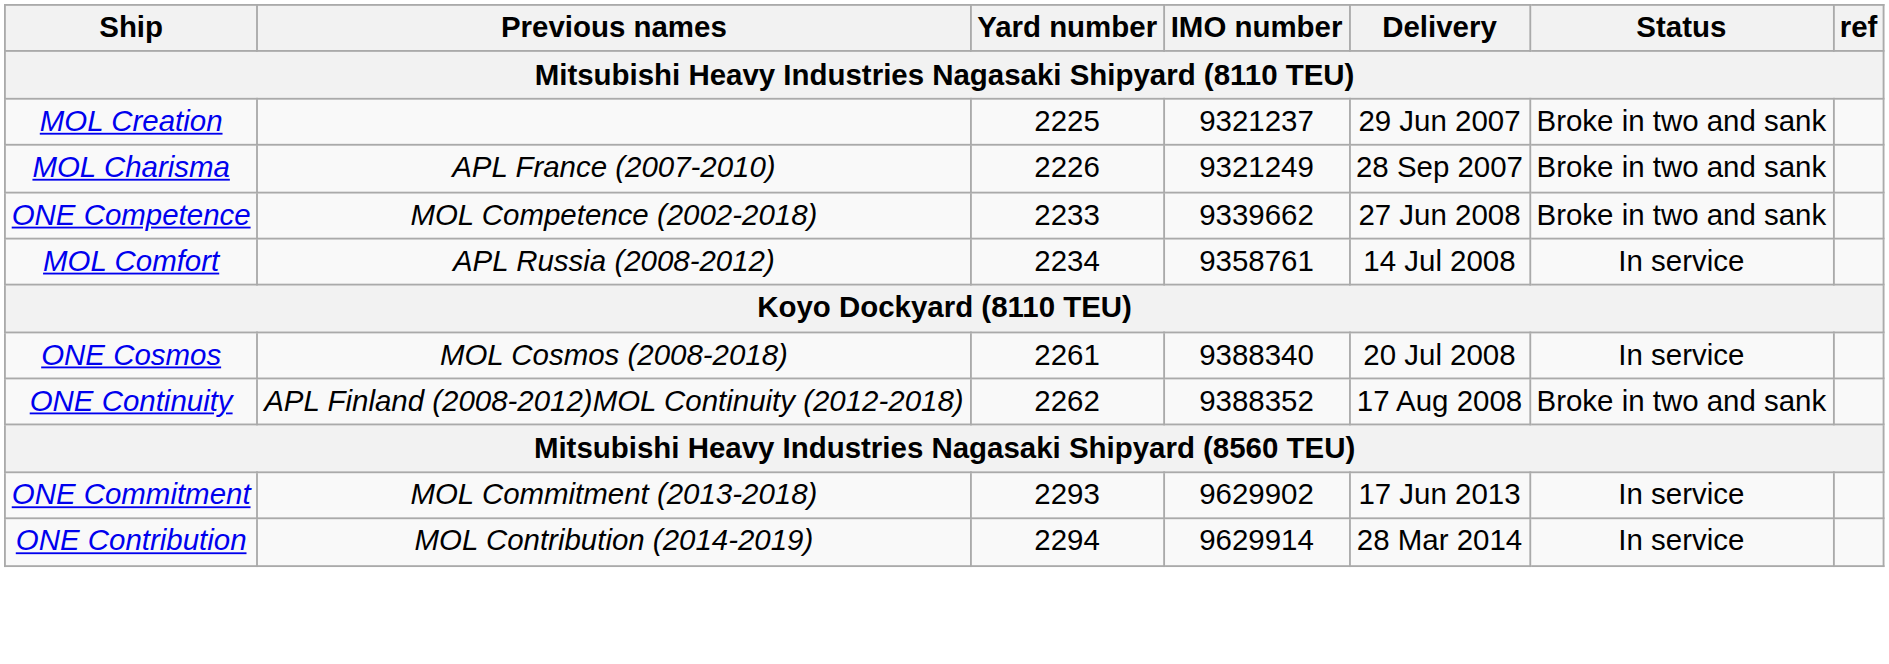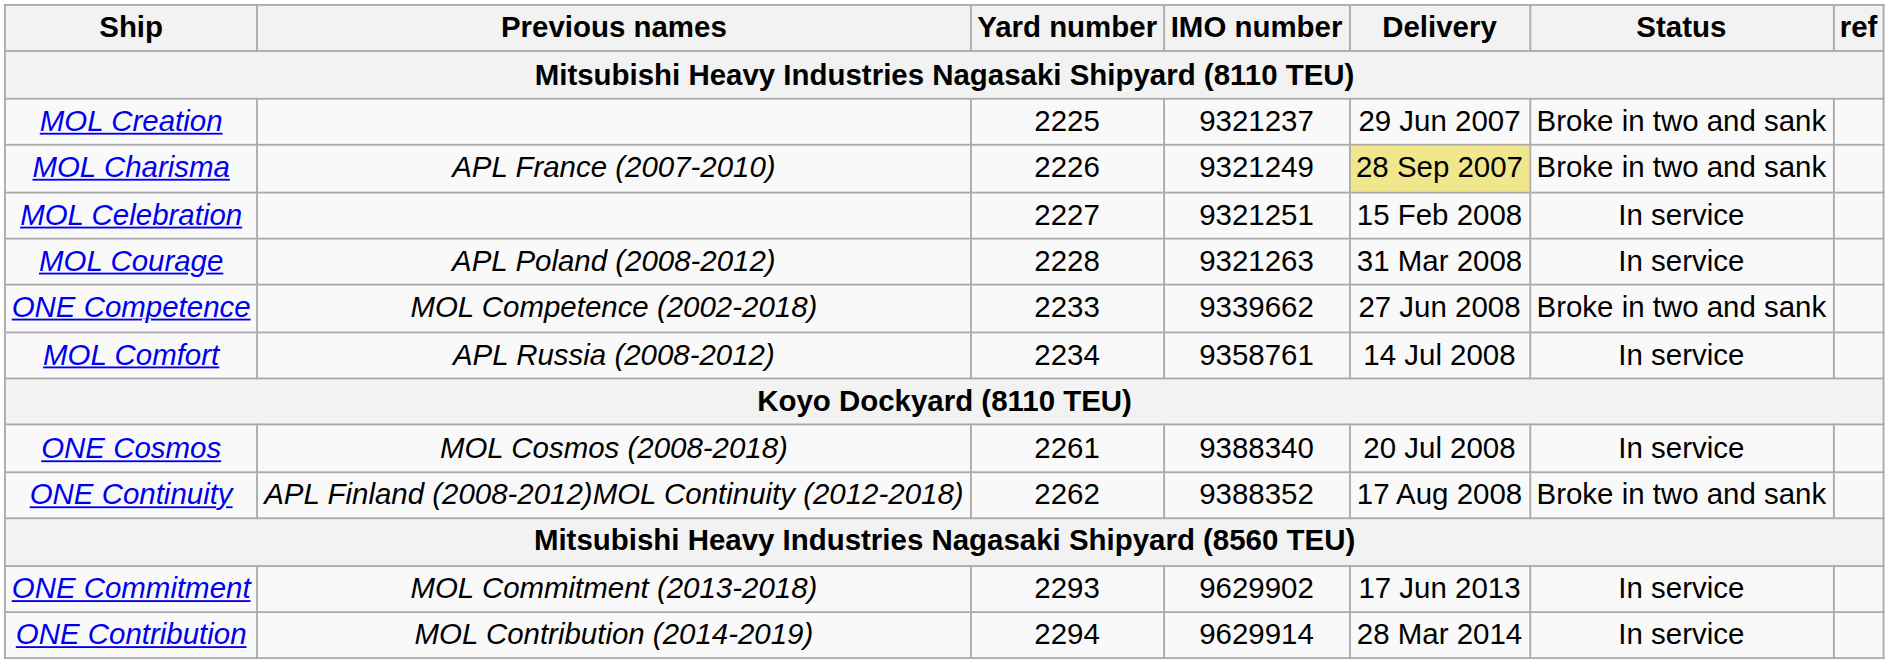MOL Charisma | Delivery: no background -> khaki background
+ row: MOL Celebration | 2227 | 9321251 | 15 Feb 2008 | In service
+ row: MOL Courage | APL Poland (2008-2012) | 2228 | 9321263 | 31 Mar 2008 | In service
